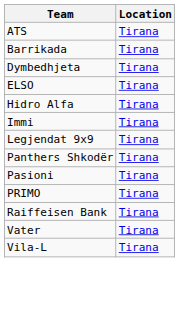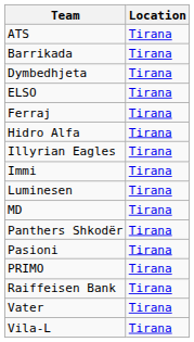+ row: Ferraj | Tirana
+ row: Illyrian Eagles | Tirana
- row: Legjendat 9x9 | Tirana
+ row: Luminesen | Tirana
+ row: MD | Tirana
